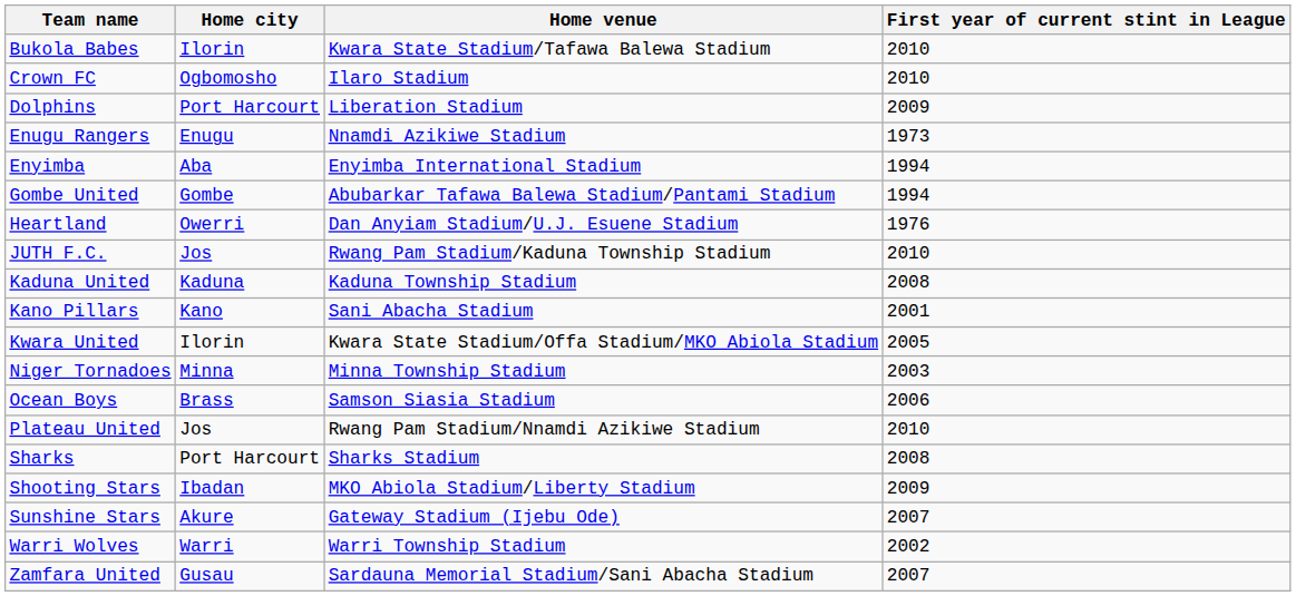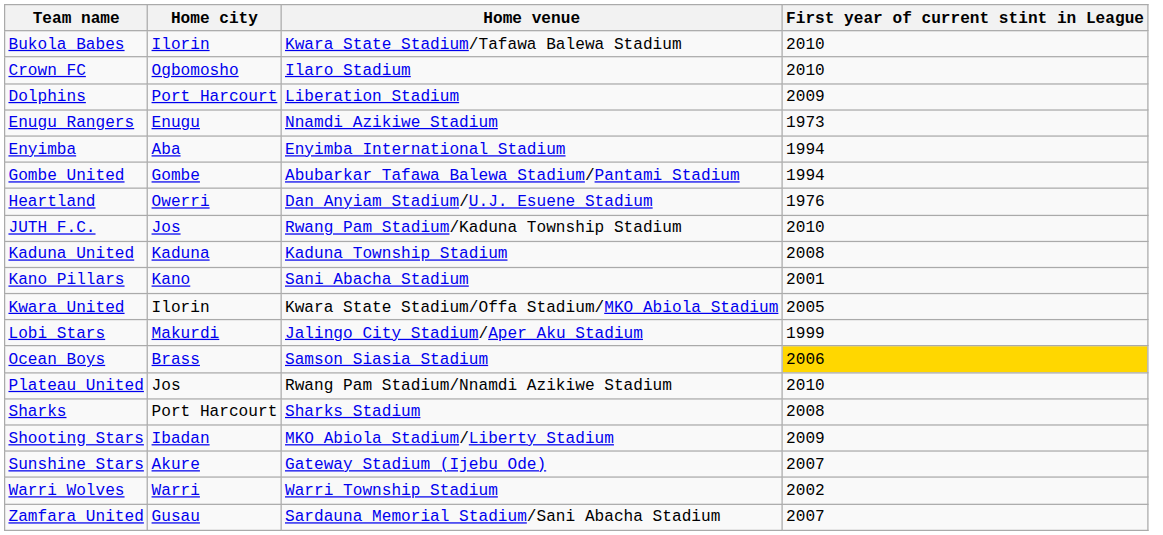+ row: Lobi Stars | Makurdi | Jalingo City Stadium/Aper Aku Stadium | 1999
- row: Niger Tornadoes | Minna | Minna Township Stadium | 2003
Ocean Boys | First year of current stint in League: no background -> gold background
